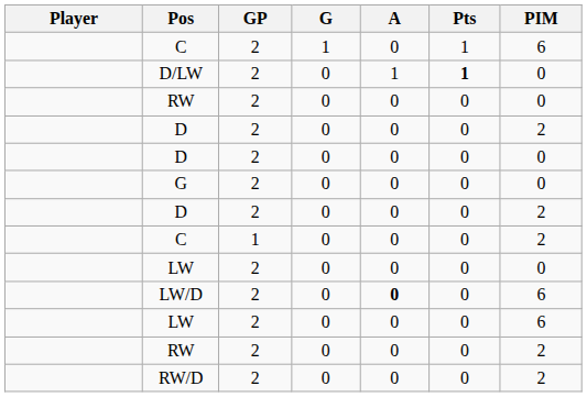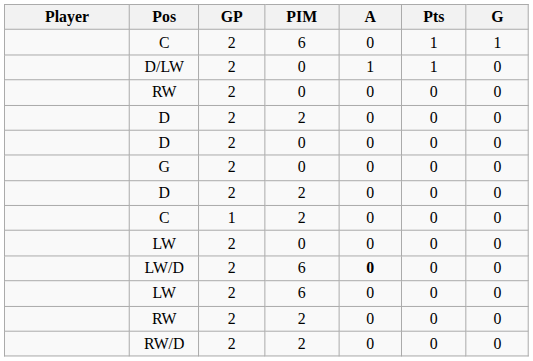columns swapped: G <-> PIM
D/LW | Pts: bold -> normal
